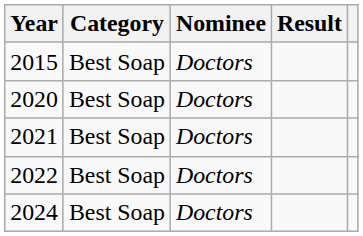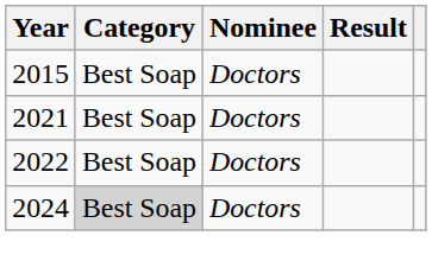- row: 2020 | Best Soap | Doctors
2024 | Category: no background -> lightgrey background
